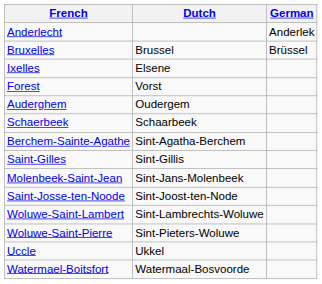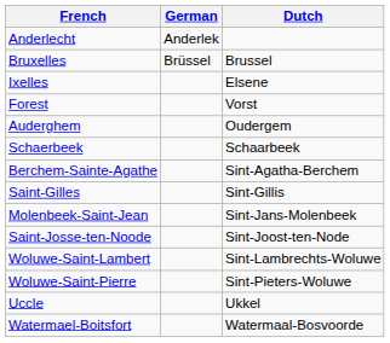columns swapped: Dutch <-> German
